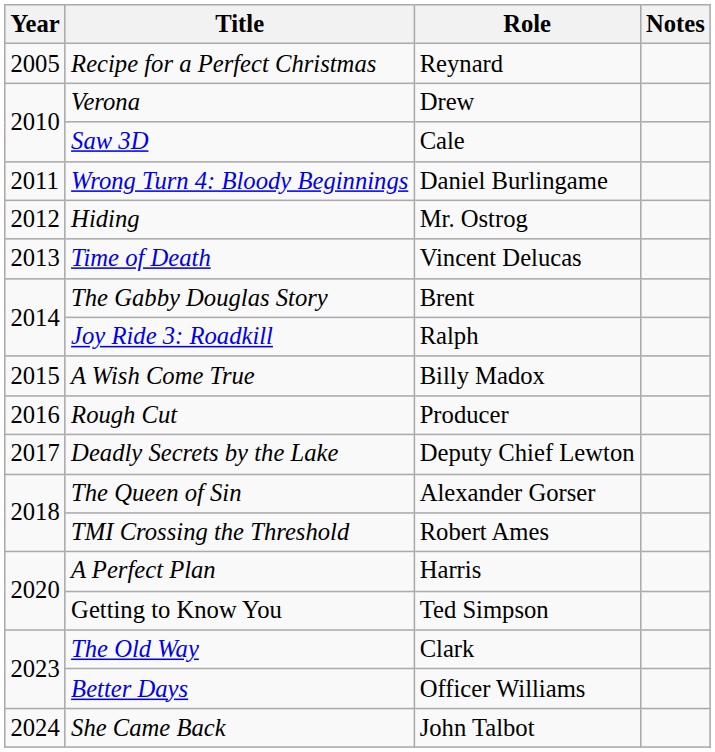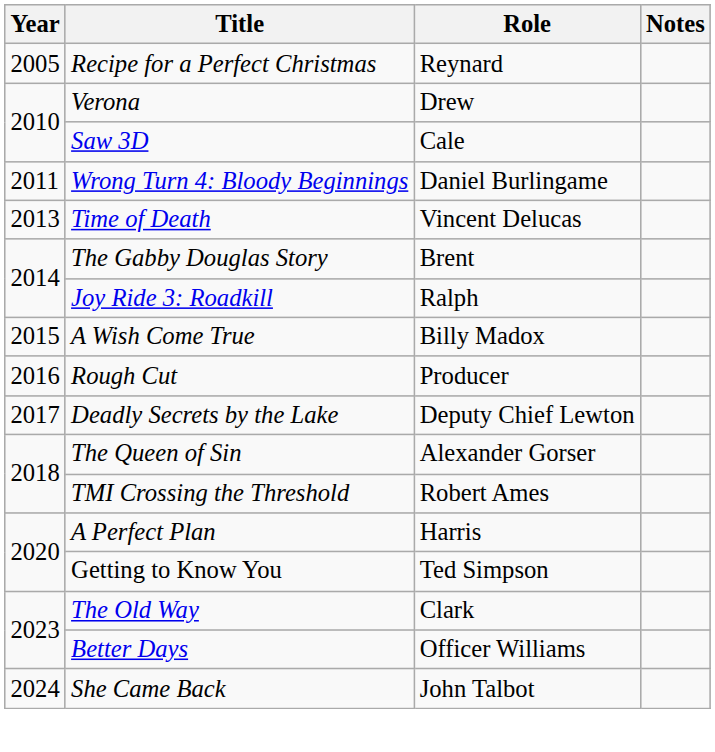- row: 2012 | Hiding | Mr. Ostrog
